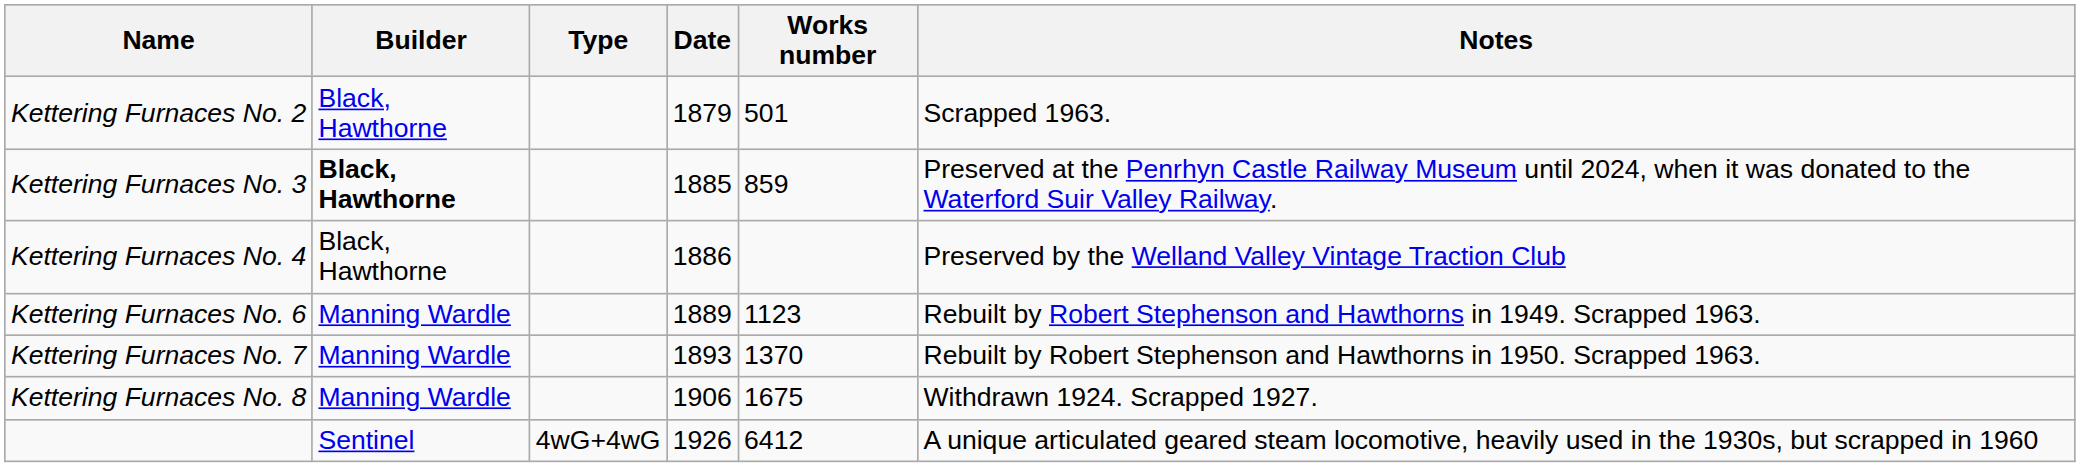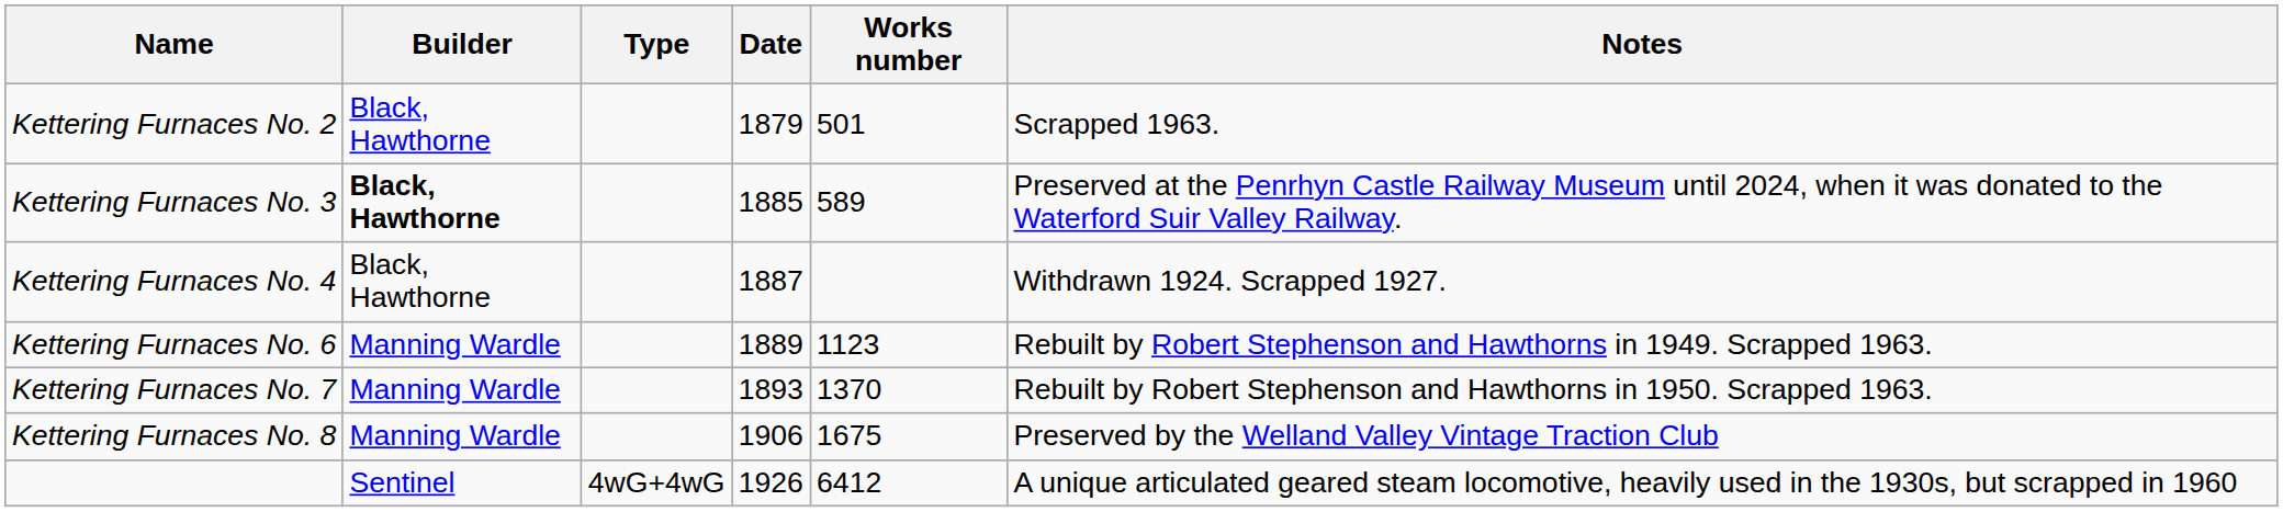Kettering Furnaces No. 3 | Works number: 859 -> 589
Kettering Furnaces No. 4 | Date: 1886 -> 1887
Kettering Furnaces No. 4 | Notes: Preserved by the Welland Valley Vintage Traction Club -> Withdrawn 1924. Scrapped 1927.
Kettering Furnaces No. 8 | Notes: Withdrawn 1924. Scrapped 1927. -> Preserved by the Welland Valley Vintage Traction Club
